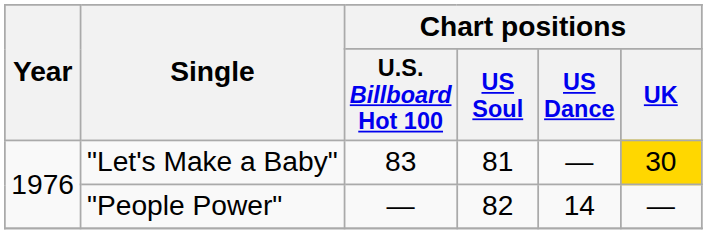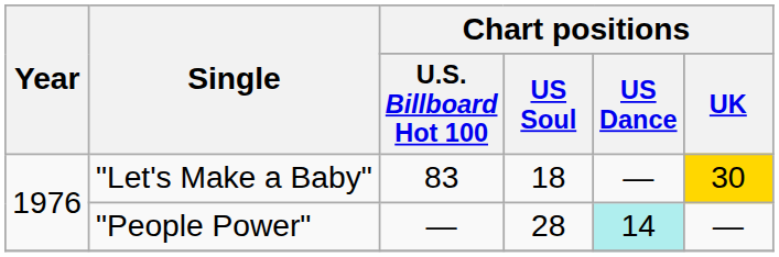"Let's Make a Baby" | Chart positions / US Soul: 81 -> 18
"People Power" | Chart positions / US Soul: 82 -> 28
"People Power" | Chart positions / US Dance: no background -> paleturquoise background
